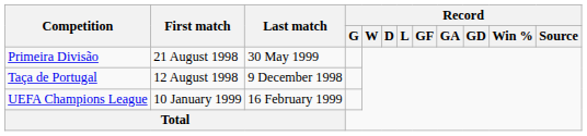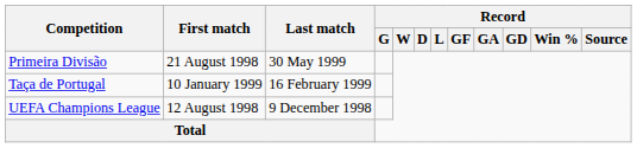Taça de Portugal | First match: 12 August 1998 -> 10 January 1999
Taça de Portugal | Last match: 9 December 1998 -> 16 February 1999
UEFA Champions League | First match: 10 January 1999 -> 12 August 1998
UEFA Champions League | Last match: 16 February 1999 -> 9 December 1998
